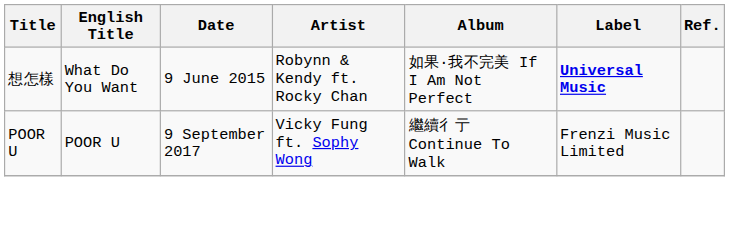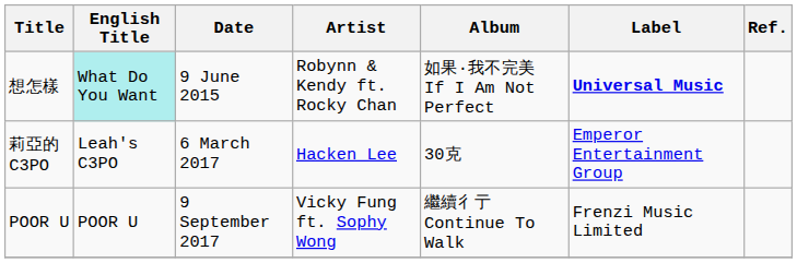想怎樣 | English Title: no background -> paleturquoise background
+ row: 莉亞的C3PO | Leah's C3PO | 6 March 2017 | Hacken Lee | 30克 | Emperor Entertainment Group
